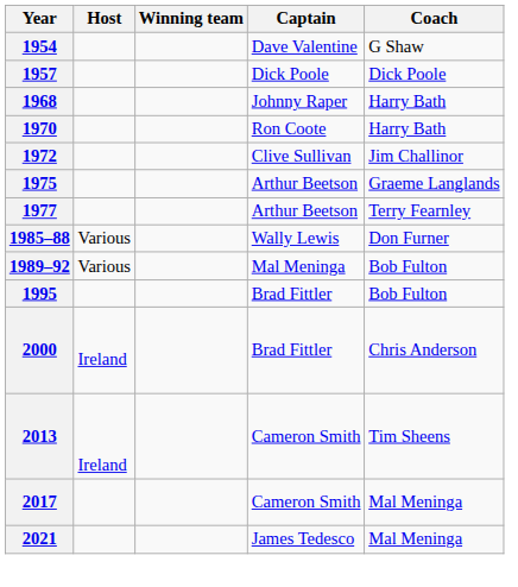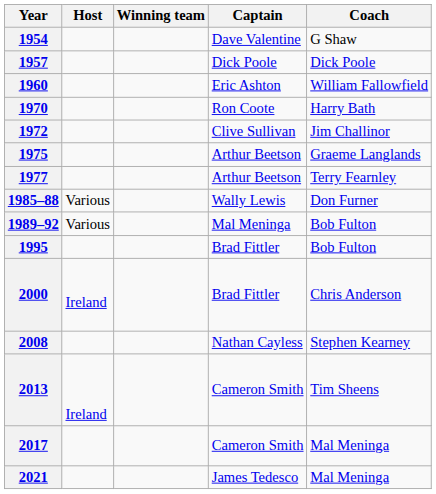+ row: 1960 | Eric Ashton | William Fallowfield
- row: 1968 | Johnny Raper | Harry Bath
+ row: 2008 | Nathan Cayless | Stephen Kearney
